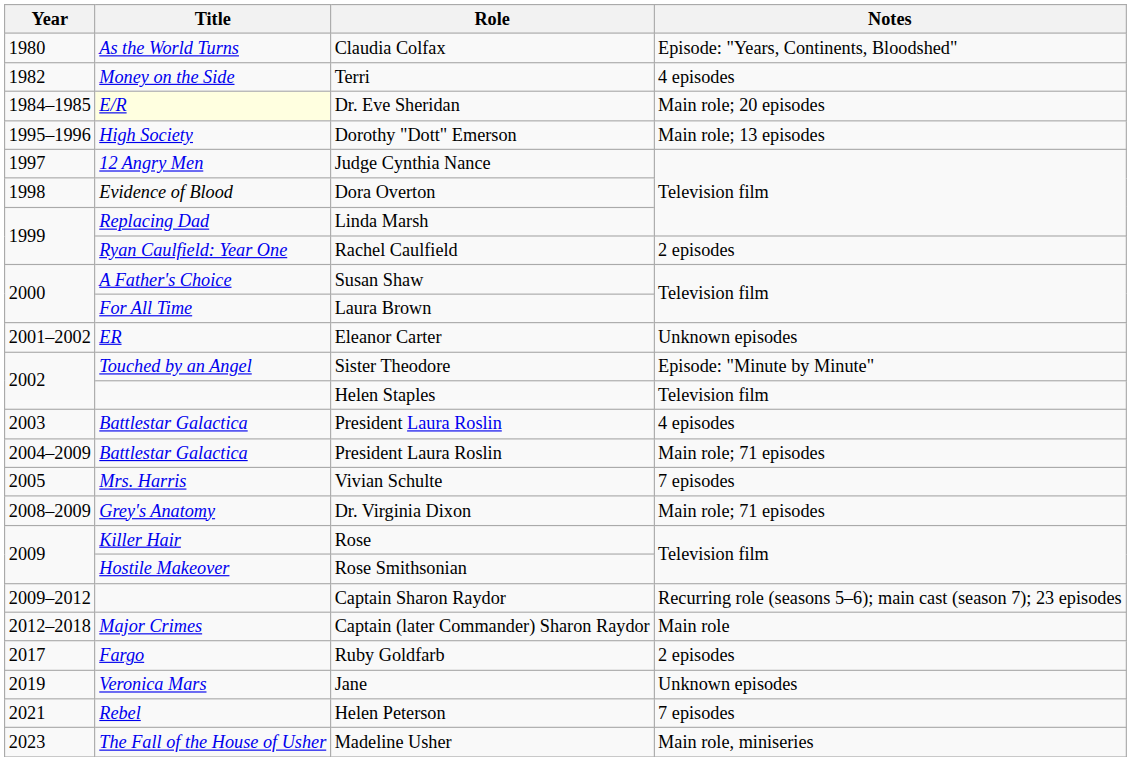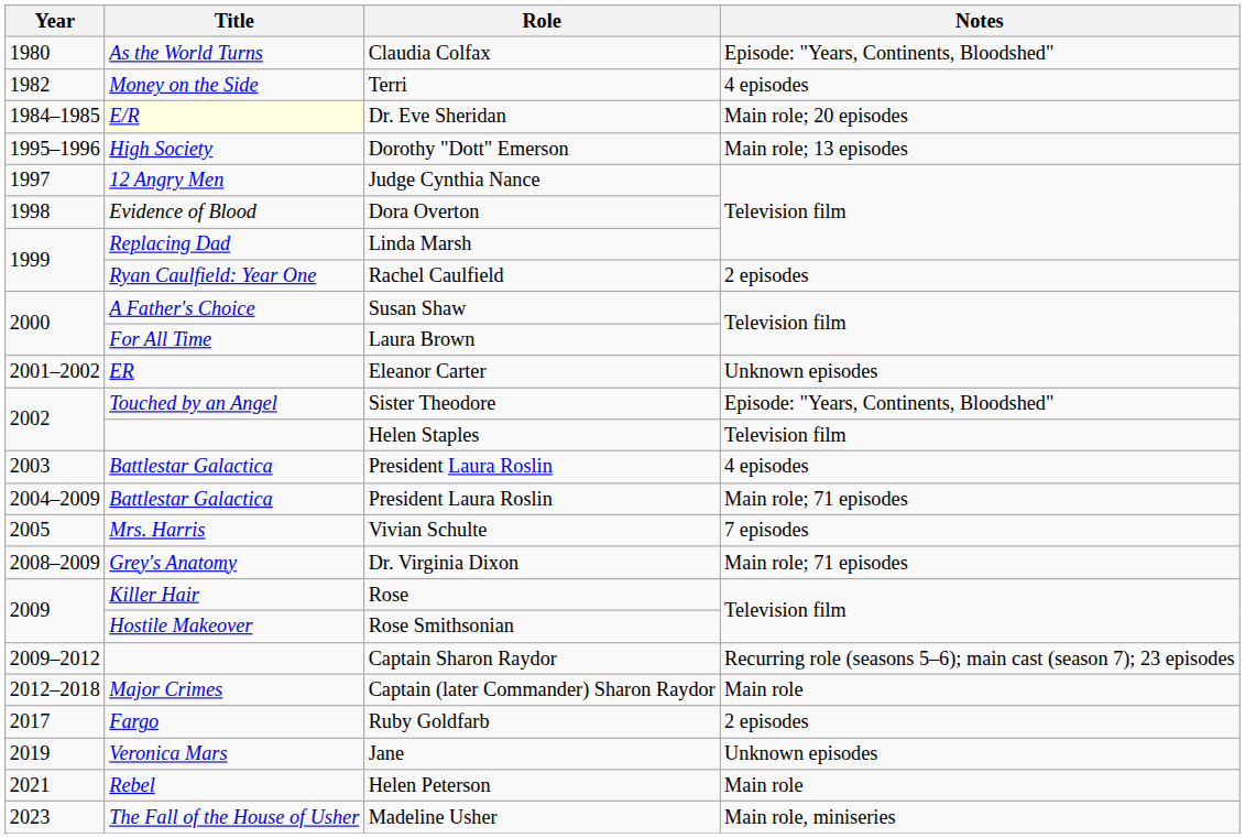Sister Theodore | Notes: Episode: "Minute by Minute" -> Episode: "Years, Continents, Bloodshed"
Helen Peterson | Notes: 7 episodes -> Main role
